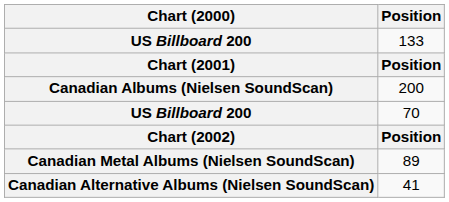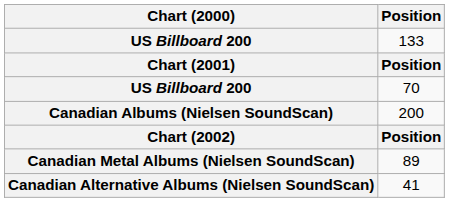rows swapped: 200 <-> 70
